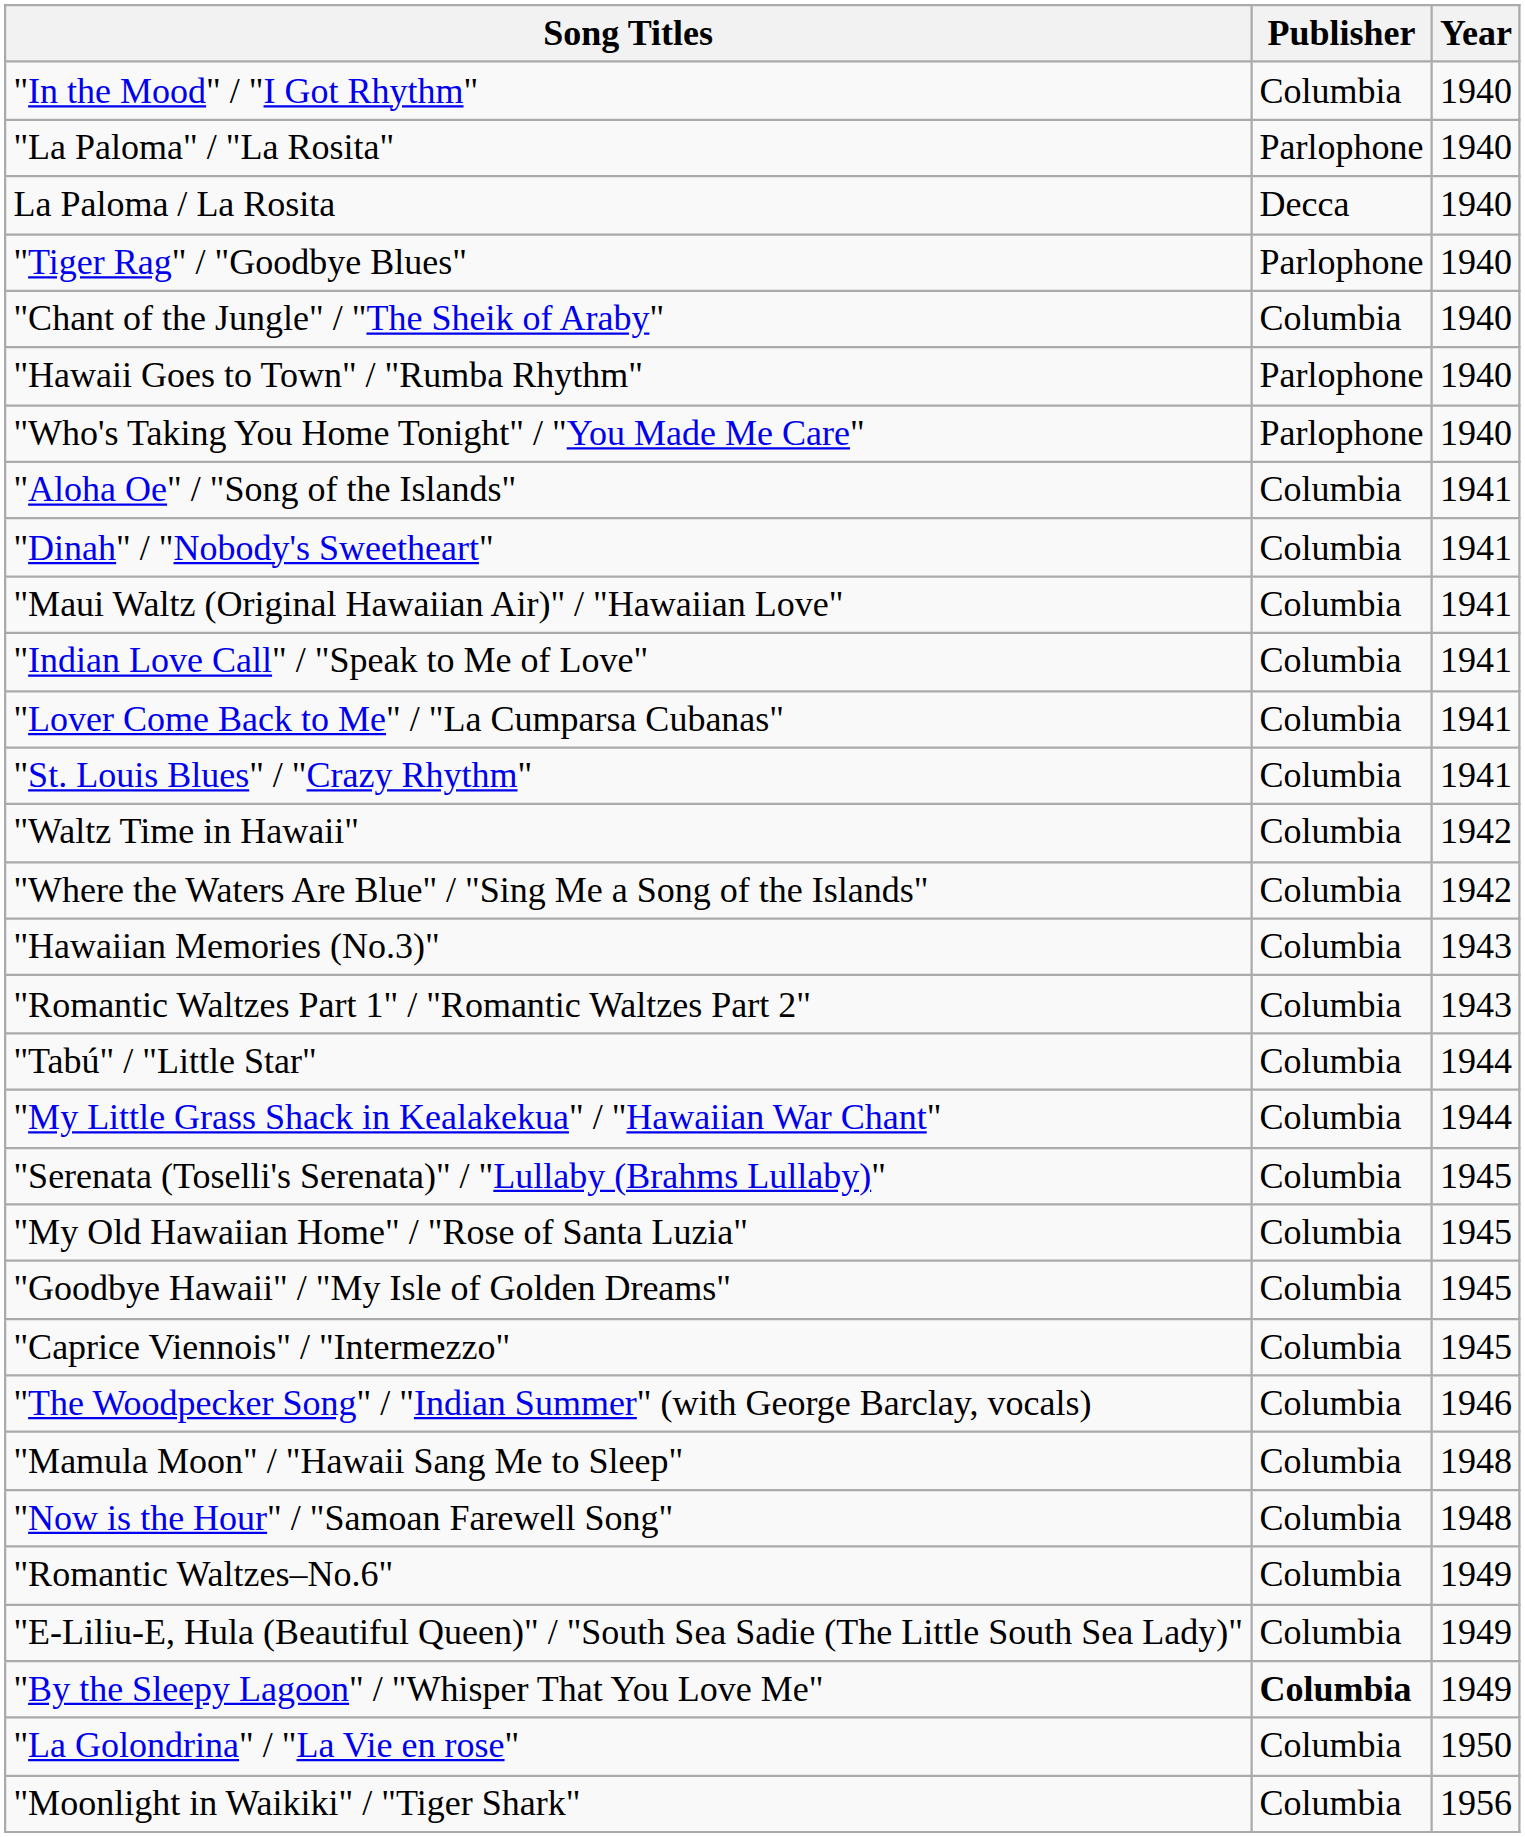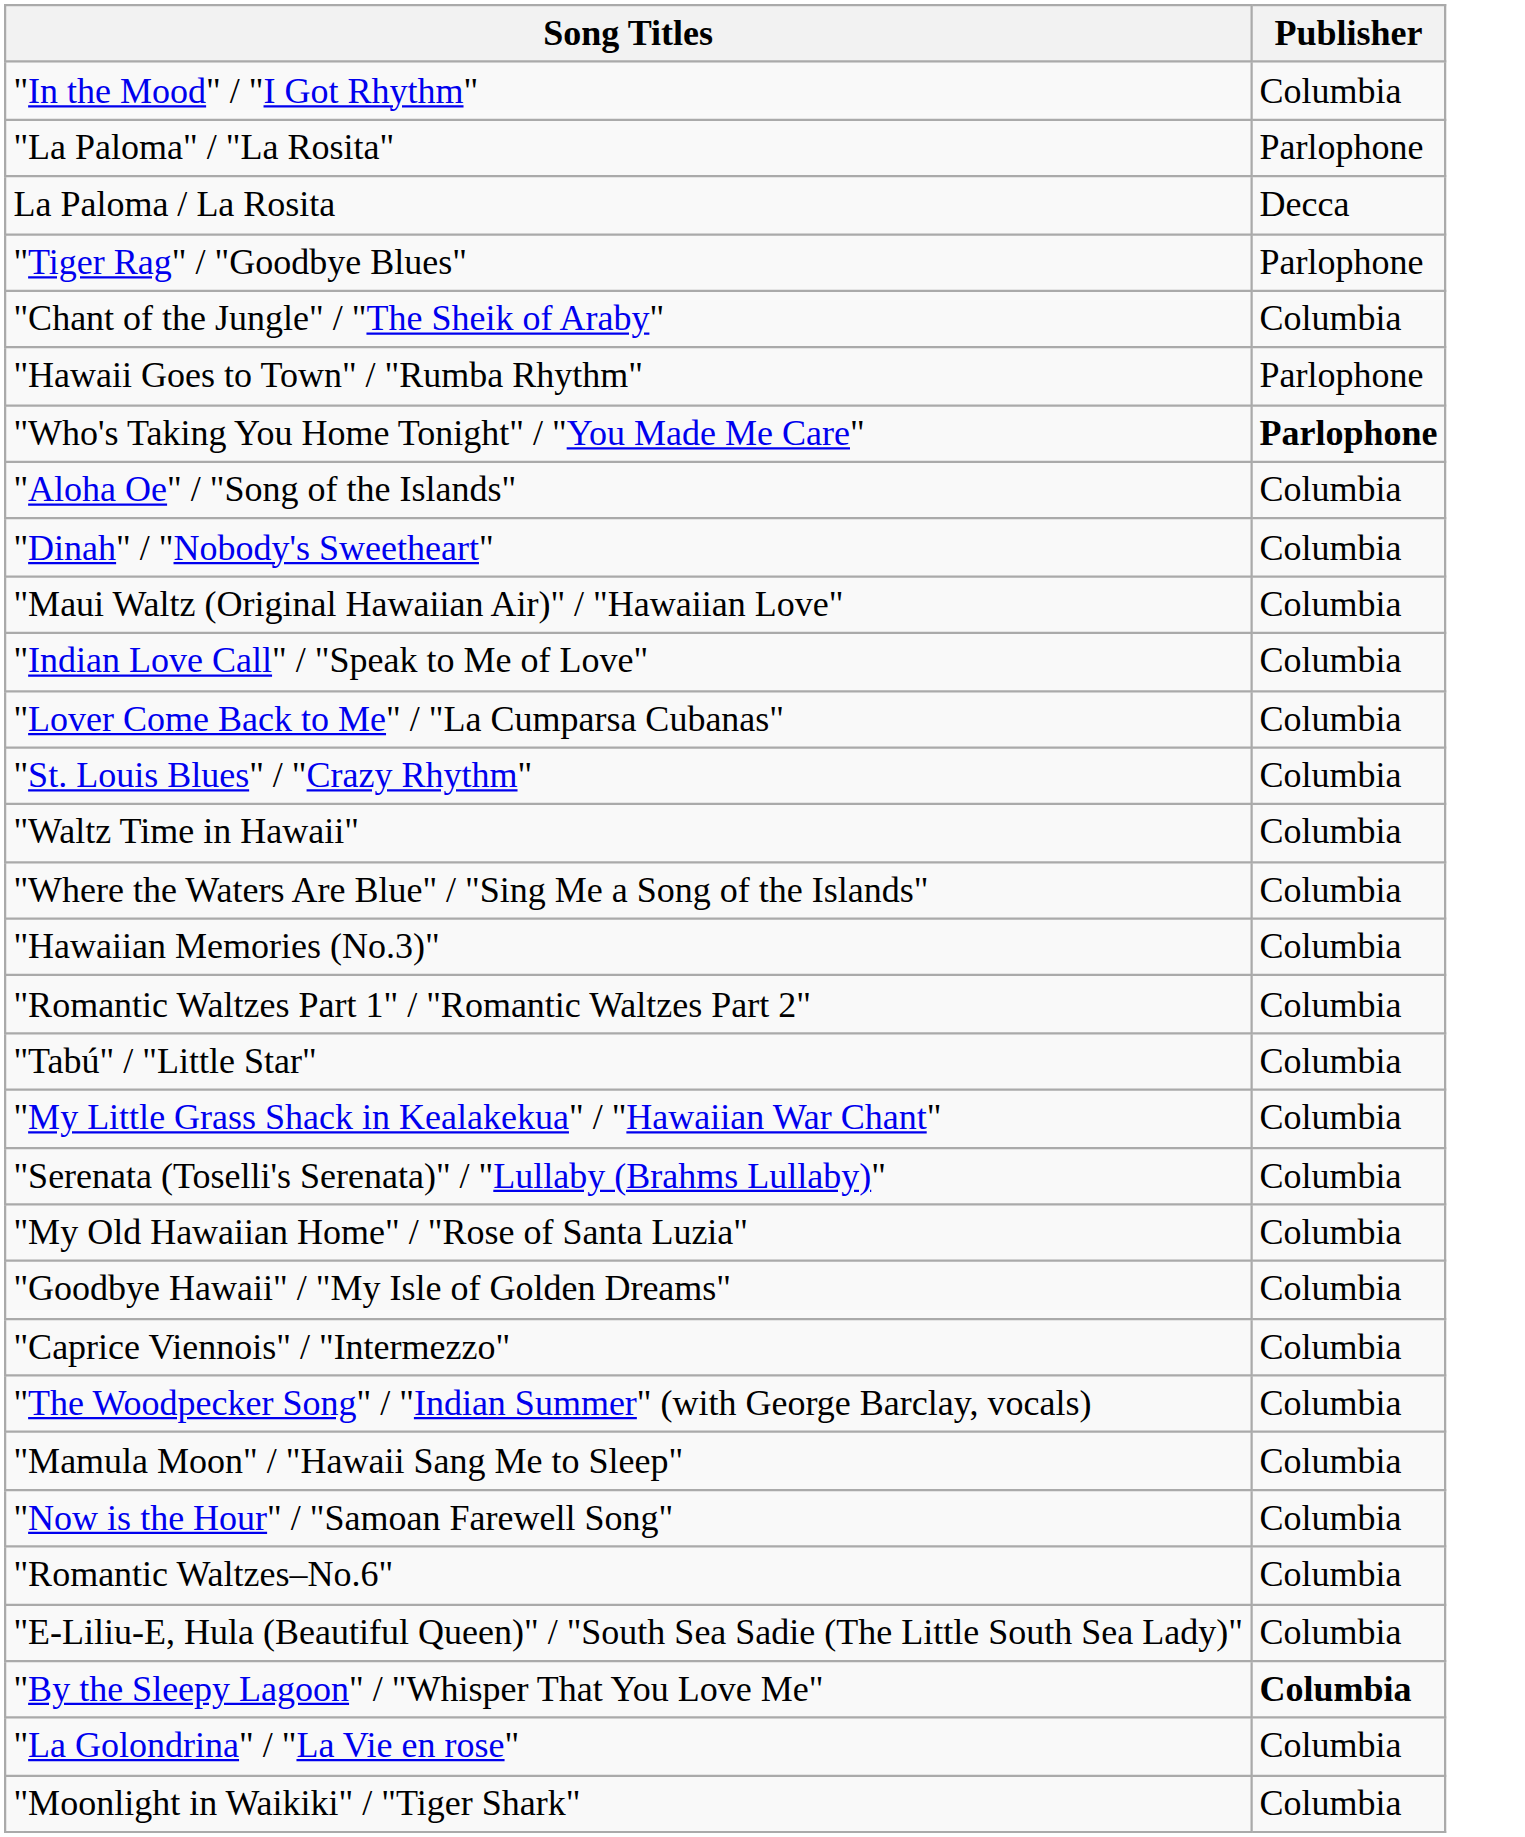- column: Year | 1940 | 1940 | 1940 | 1940 | 1940 | 1940 | 1940 | 1941 | 1941 | 1941 | 1941 | 1941 | 1941 | 1942 | 1942 | 1943 | 1943 | 1944 | 1944 | 1945 | 1945 | 1945 | 1945 | 1946 | 1948 | 1948 | 1949 | 1949 | 1949 | 1950 | 1956
"Who's Taking You Home Tonight" / "You Made Me Care" | Publisher: normal -> bold
